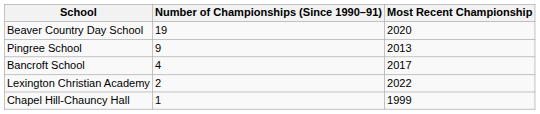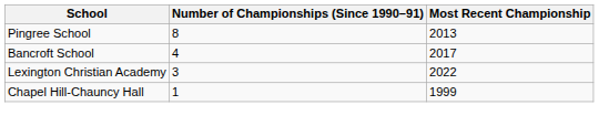- row: Beaver Country Day School | 19 | 2020
Pingree School | Number of Championships (Since 1990–91): 9 -> 8
Lexington Christian Academy | Number of Championships (Since 1990–91): 2 -> 3
